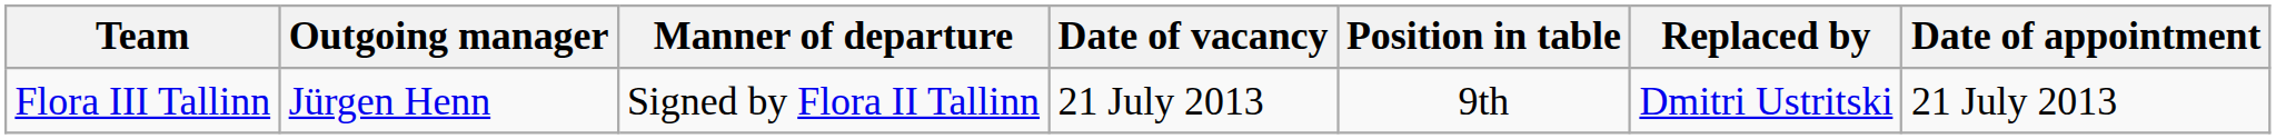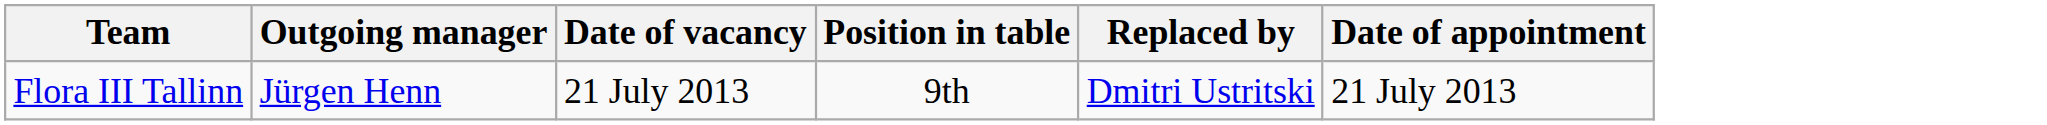- column: Manner of departure | Signed by Flora II Tallinn
